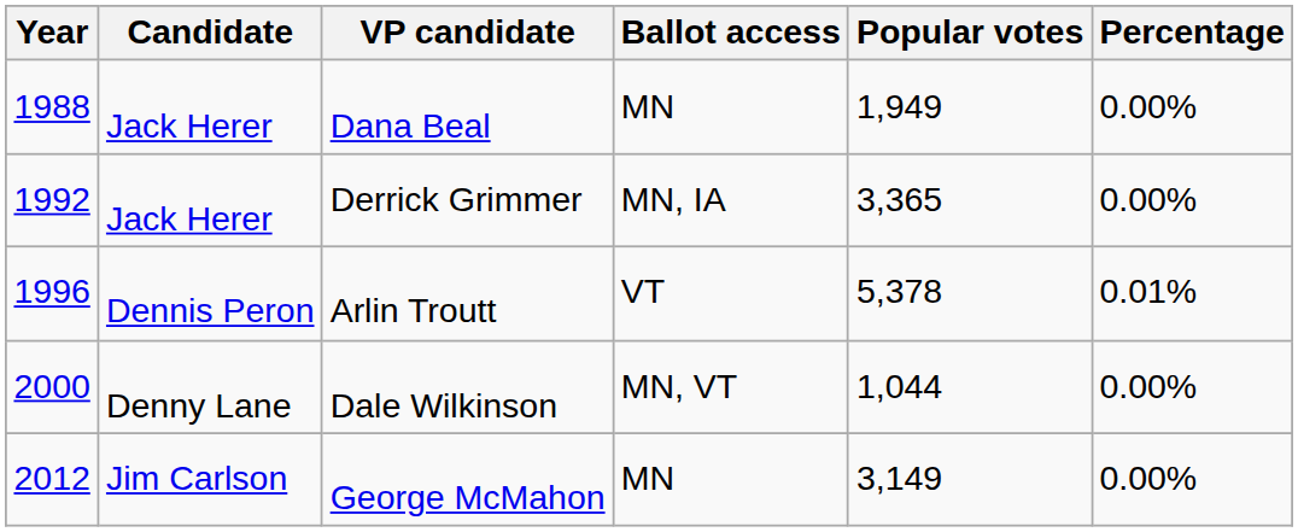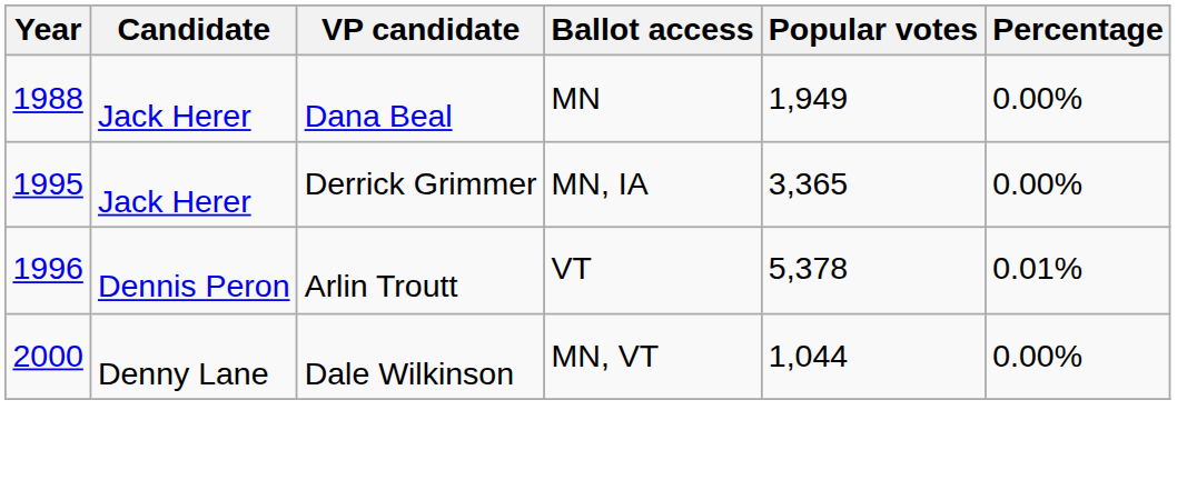Derrick Grimmer | Year: 1992 -> 1995
- row: 2012 | Jim Carlson | George McMahon | MN | 3,149 | 0.00%
